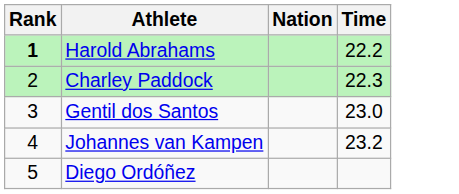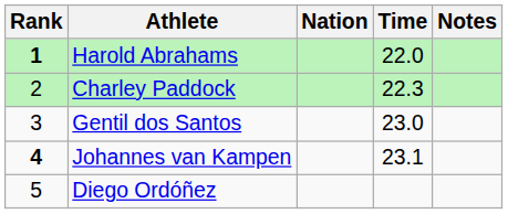+ column: Notes
Harold Abrahams | Time: 22.2 -> 22.0
Johannes van Kampen | Rank: normal -> bold
Johannes van Kampen | Time: 23.2 -> 23.1
